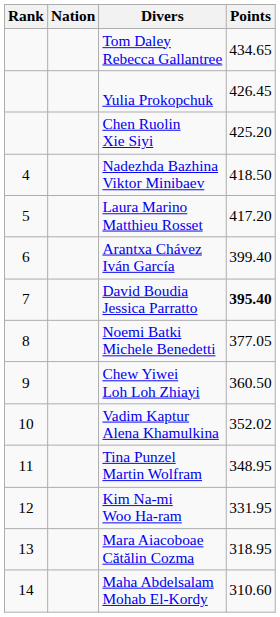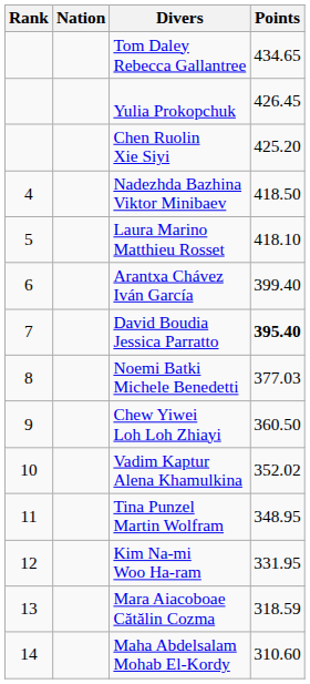Laura Marino Matthieu Rosset | Points: 417.20 -> 418.10
Noemi Batki Michele Benedetti | Points: 377.05 -> 377.03
Mara Aiacoboae Cătălin Cozma | Points: 318.95 -> 318.59
